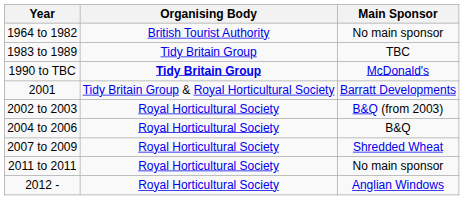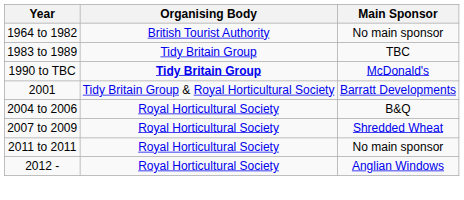- row: 2002 to 2003 | Royal Horticultural Society | B&Q (from 2003)
